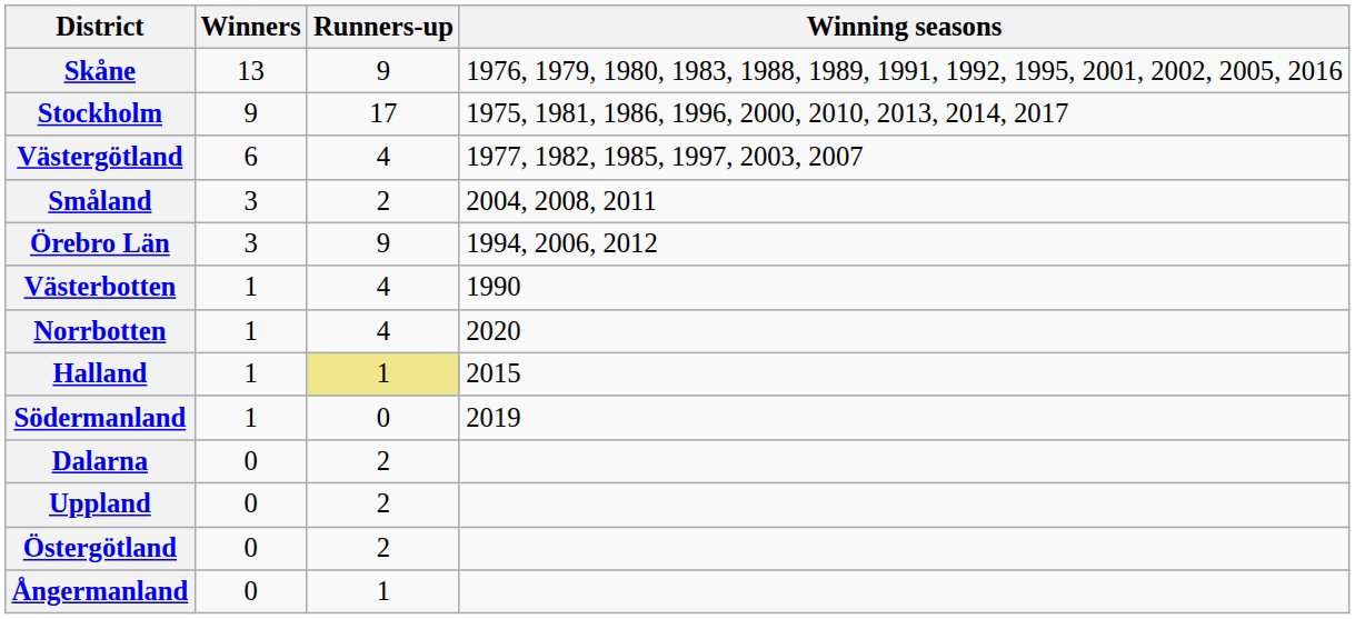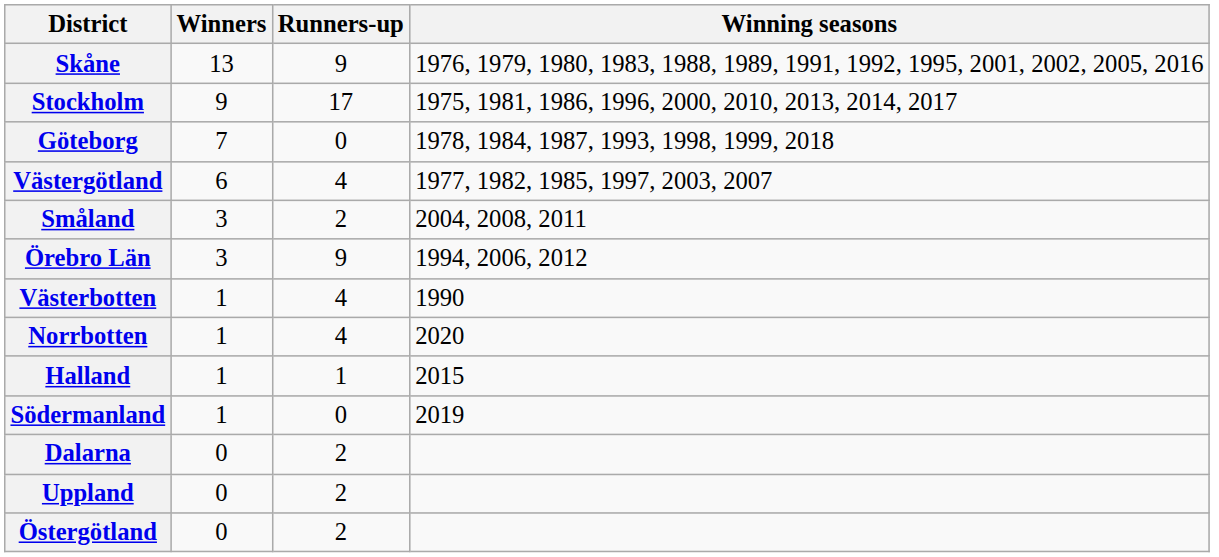+ row: Göteborg | 7 | 0 | 1978, 1984, 1987, 1993, 1998, 1999, 2018
Halland | Runners-up: khaki background -> no background
- row: Ångermanland | 0 | 1
